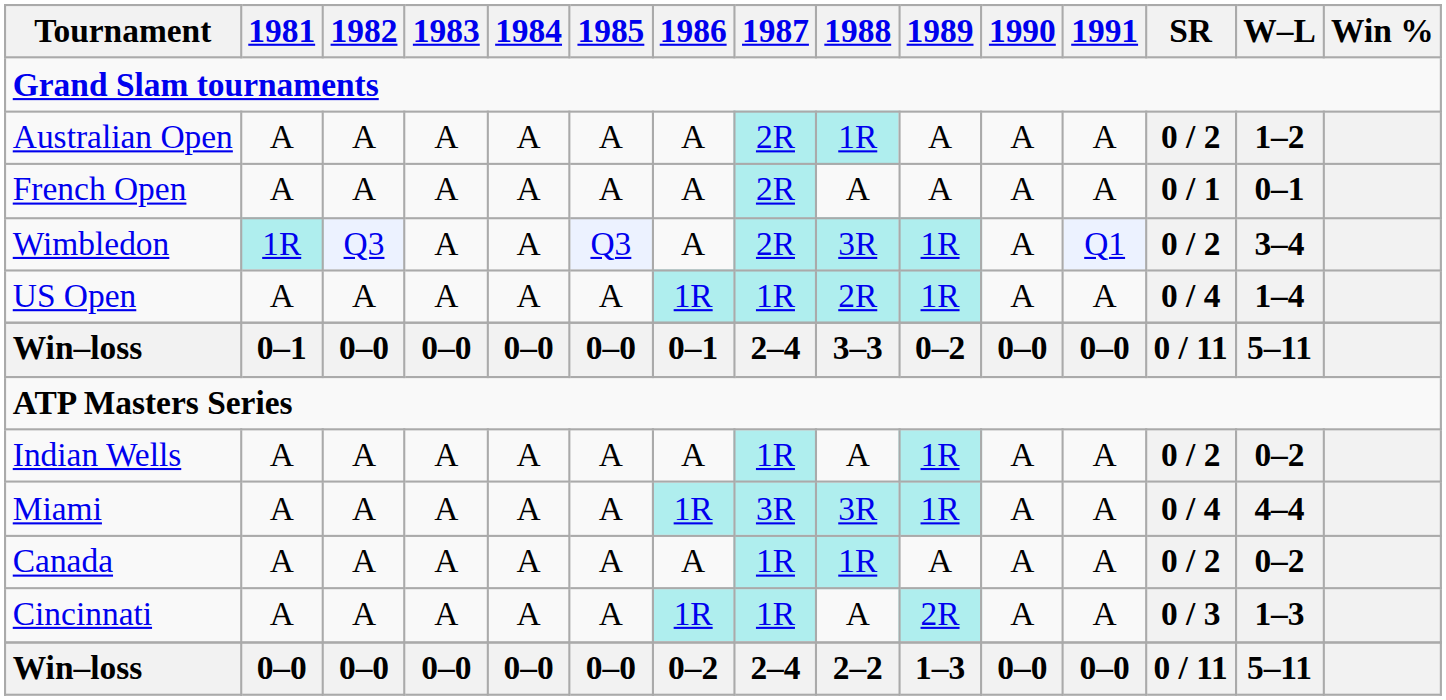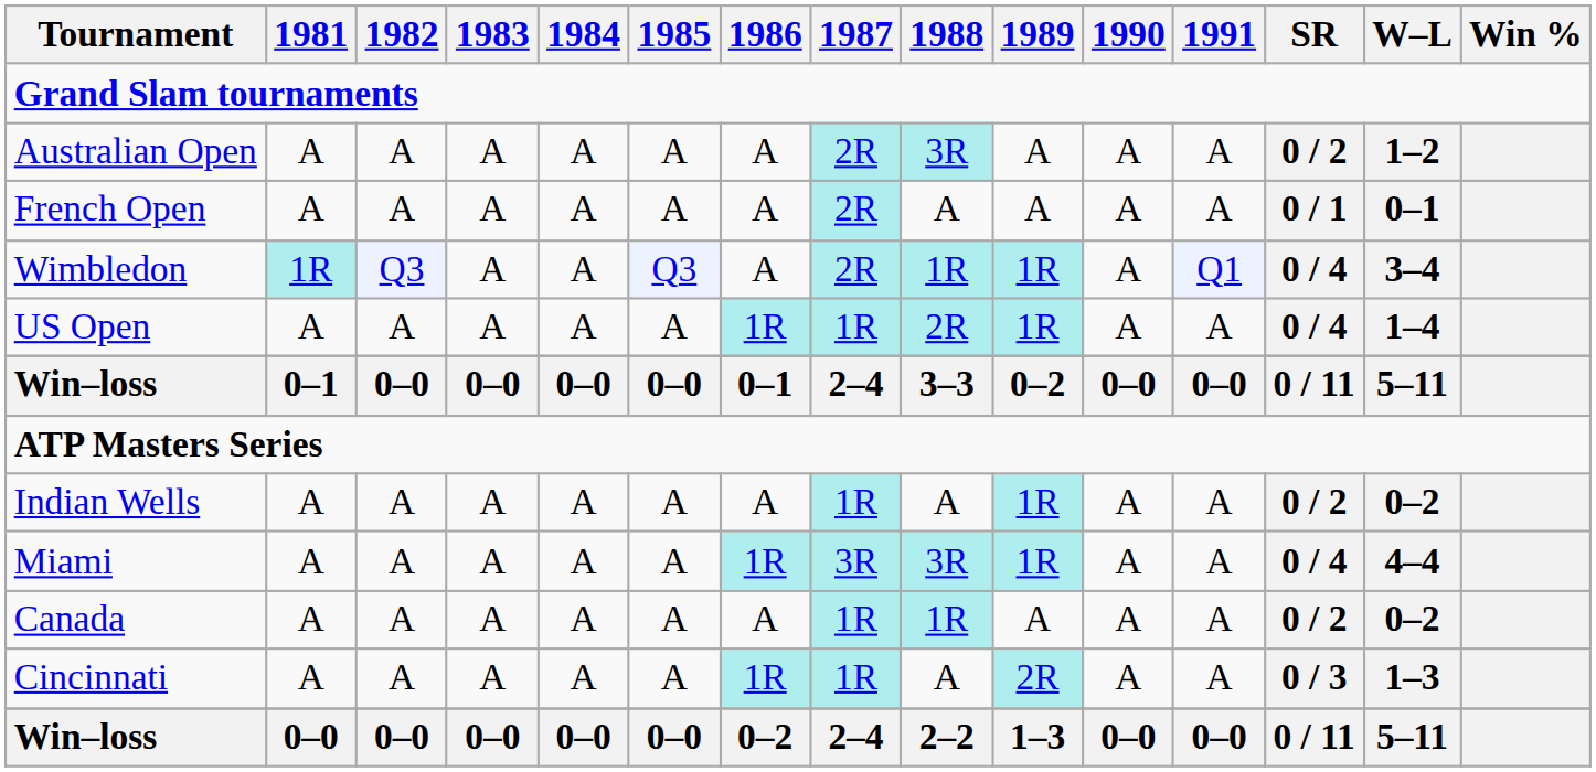Australian Open | 1988: 1R -> 3R
Wimbledon | 1988: 3R -> 1R
Wimbledon | SR: 0 / 2 -> 0 / 4
